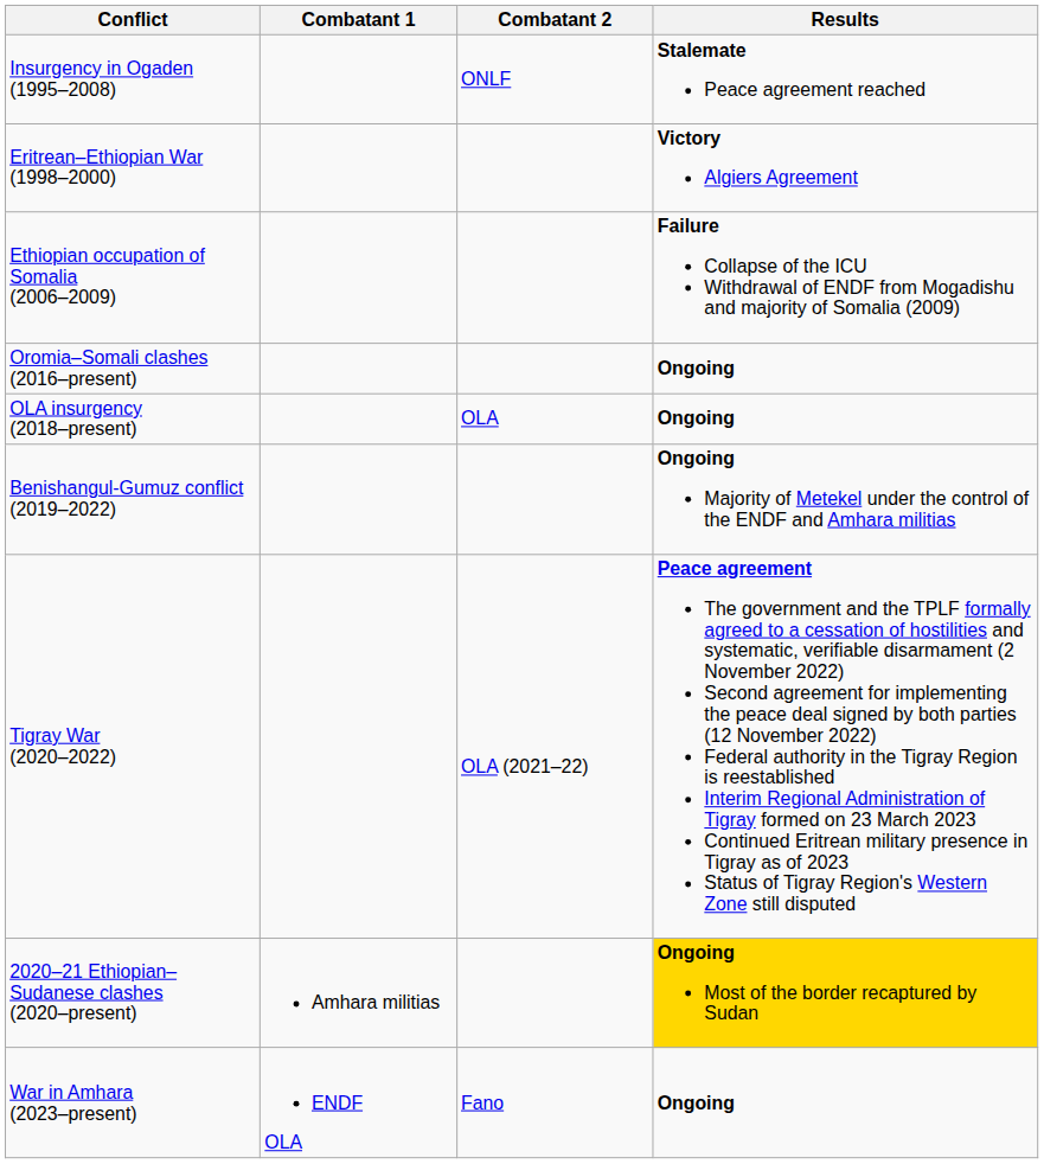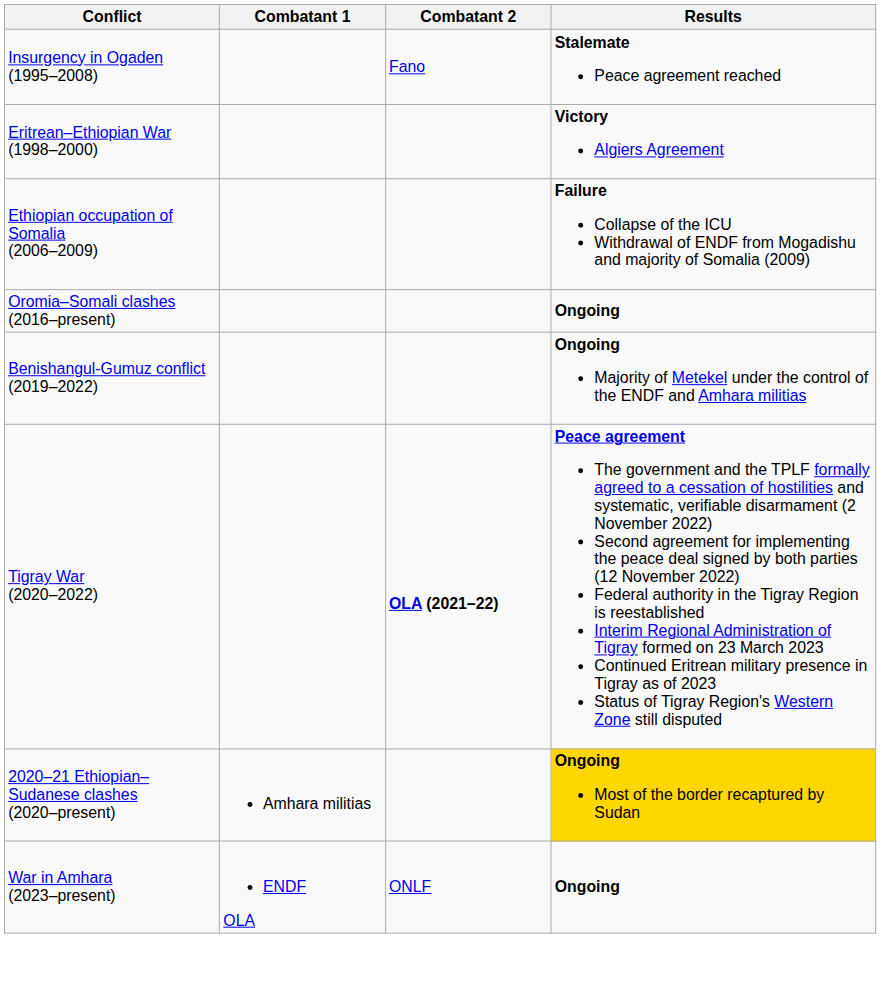Insurgency in Ogaden (1995–2008) | Combatant 2: ONLF -> Fano
- row: OLA insurgency (2018–present) | OLA | Ongoing
Tigray War (2020–2022) | Combatant 2: normal -> bold
War in Amhara (2023–present) | Combatant 2: Fano -> ONLF
